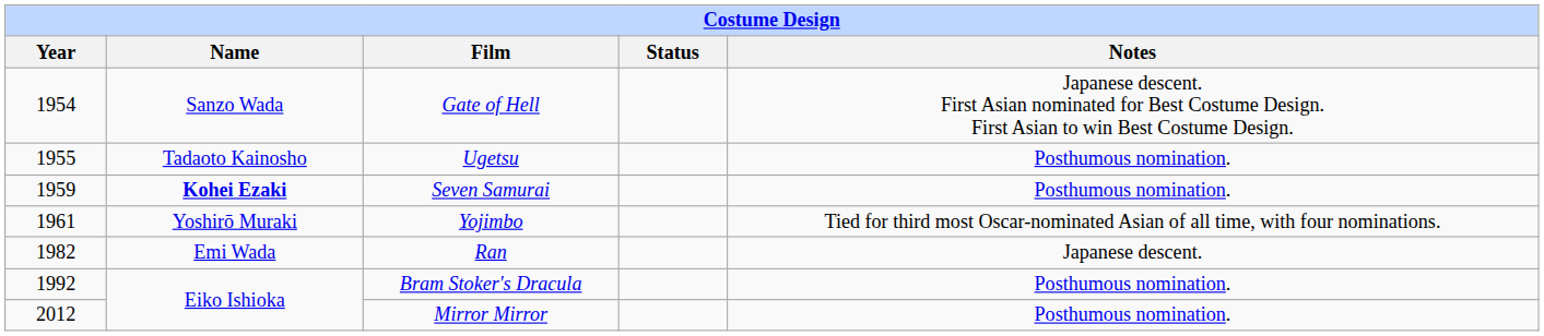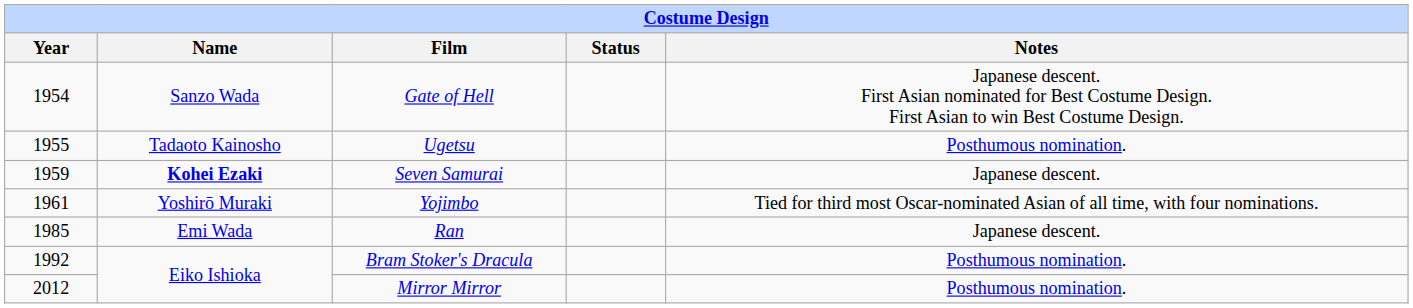Seven Samurai | Notes: Posthumous nomination. -> Japanese descent.
Ran | Year: 1982 -> 1985
